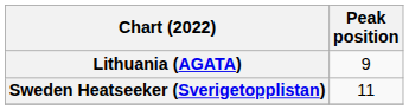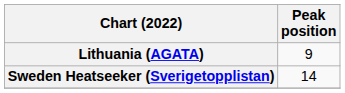Sweden Heatseeker (Sverigetopplistan) | Peak position: 11 -> 14
